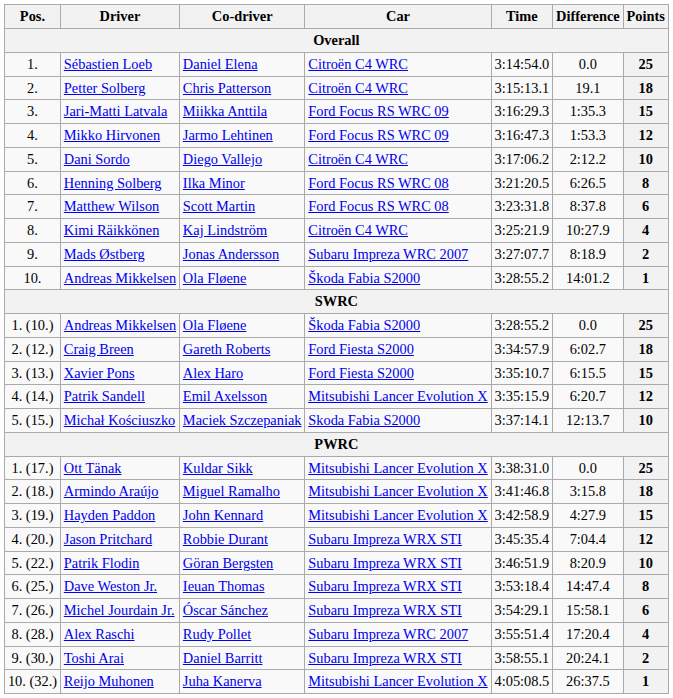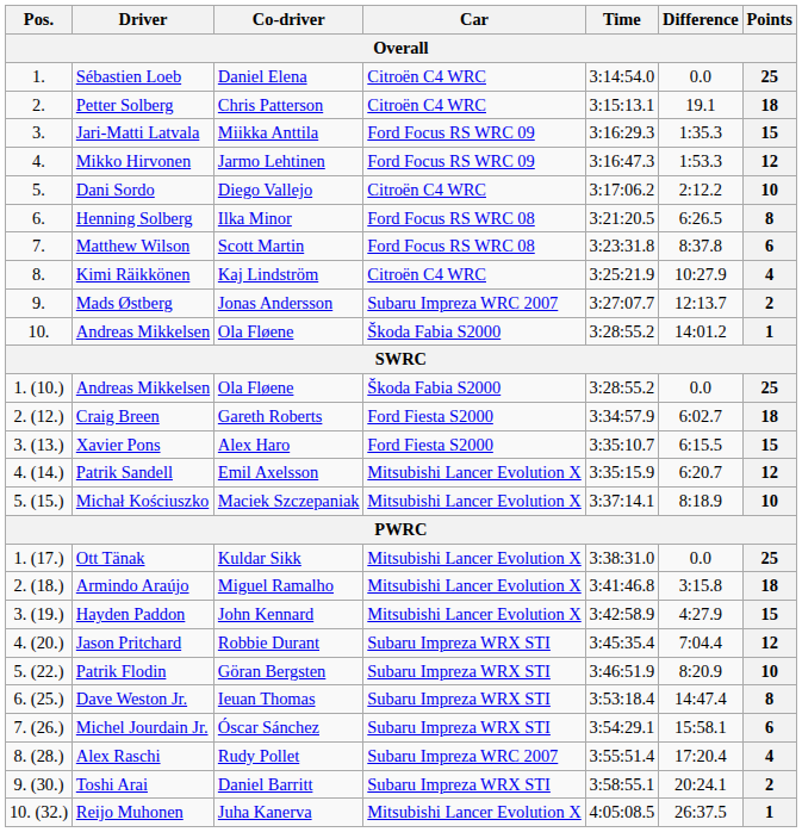Mads Østberg | Difference: 8:18.9 -> 12:13.7
Michał Kościuszko | Car: Skoda Fabia S2000 -> Mitsubishi Lancer Evolution X
Michał Kościuszko | Difference: 12:13.7 -> 8:18.9
